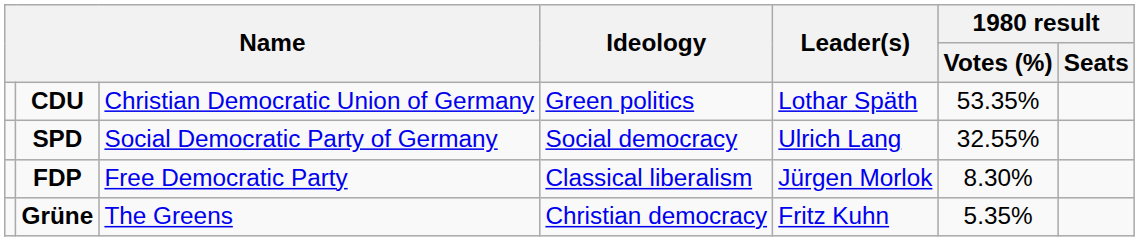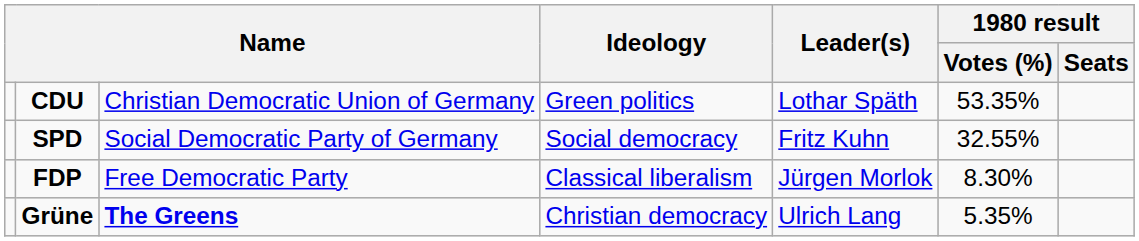SPD | Leader(s): Ulrich Lang -> Fritz Kuhn
Grüne | column 3: normal -> bold
Grüne | Leader(s): Fritz Kuhn -> Ulrich Lang
